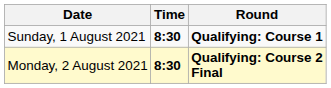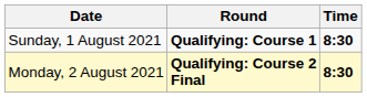columns swapped: Time <-> Round
